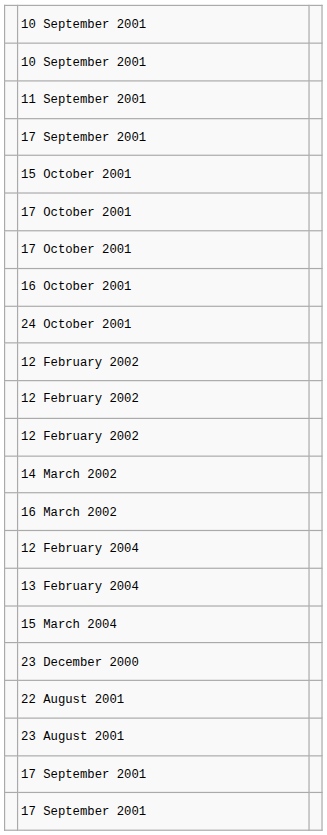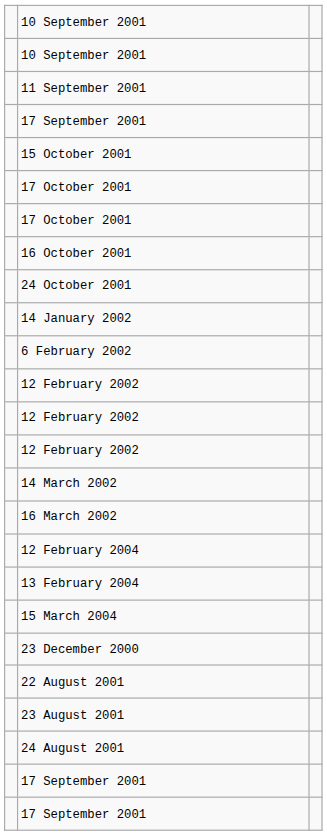+ row: 14 January 2002
+ row: 6 February 2002
+ row: 24 August 2001
